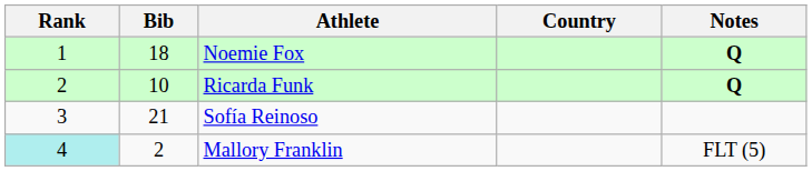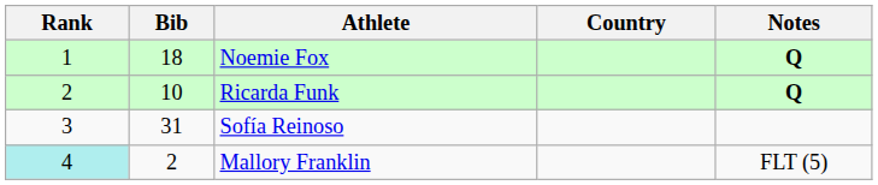Sofía Reinoso | Bib: 21 -> 31
